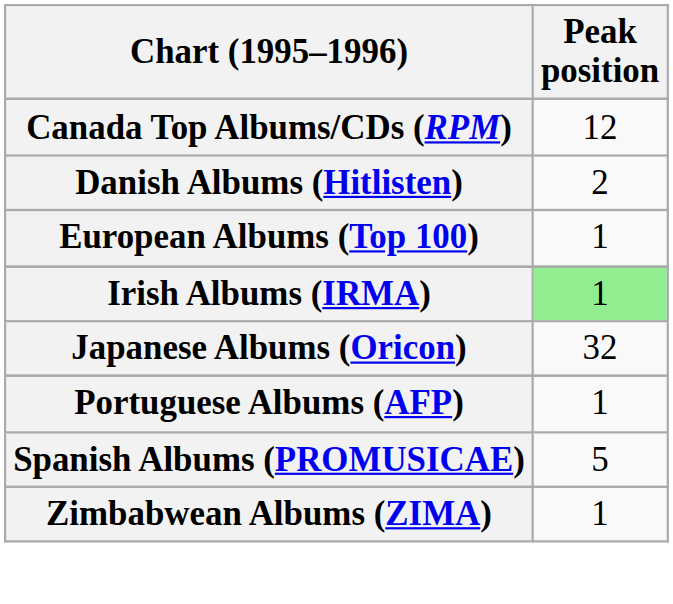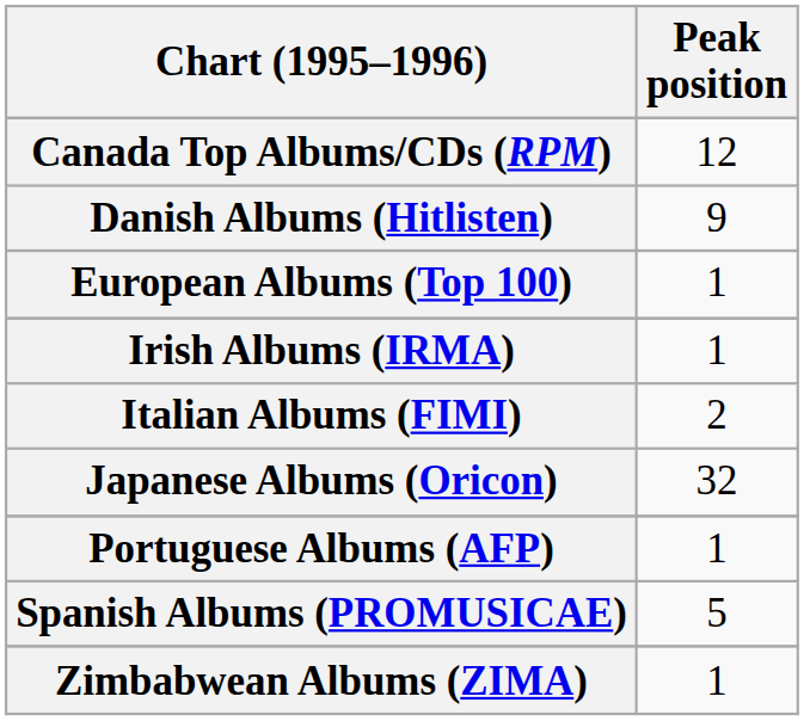Danish Albums (Hitlisten) | Peak position: 2 -> 9
Irish Albums (IRMA) | Peak position: lightgreen background -> no background
+ row: Italian Albums (FIMI) | 2
